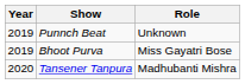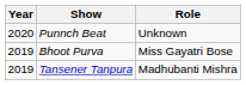Punnch Beat | Year: 2019 -> 2020
Tansener Tanpura | Year: 2020 -> 2019
